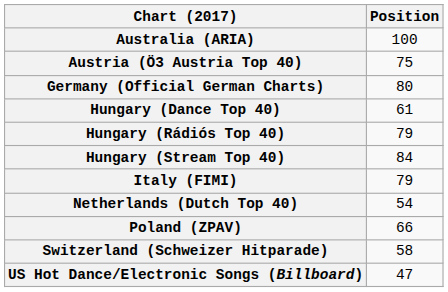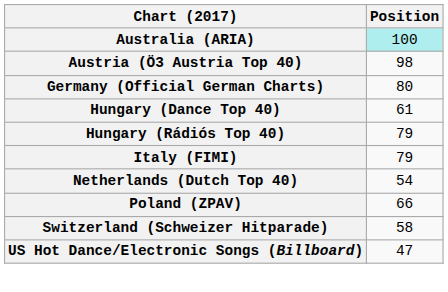Australia (ARIA) | Position: no background -> paleturquoise background
Austria (Ö3 Austria Top 40) | Position: 75 -> 98
- row: Hungary (Stream Top 40) | 84
